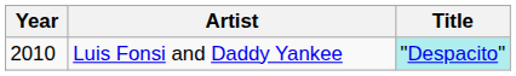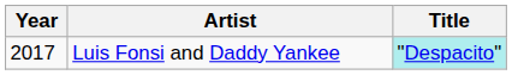Luis Fonsi and Daddy Yankee | Year: 2010 -> 2017
